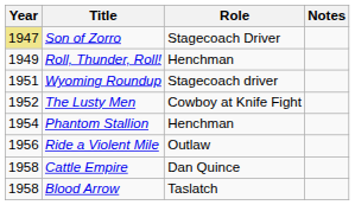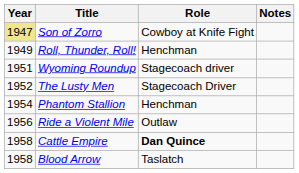Son of Zorro | Role: Stagecoach Driver -> Cowboy at Knife Fight
The Lusty Men | Role: Cowboy at Knife Fight -> Stagecoach Driver
Cattle Empire | Role: normal -> bold
